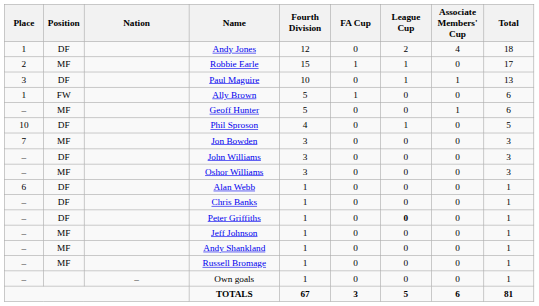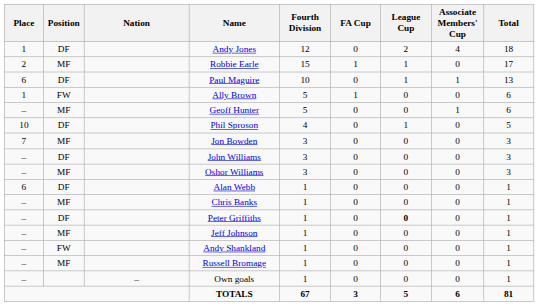Paul Maguire | Place: 3 -> 6
Chris Banks | Position: DF -> MF
Andy Shankland | Position: MF -> FW
